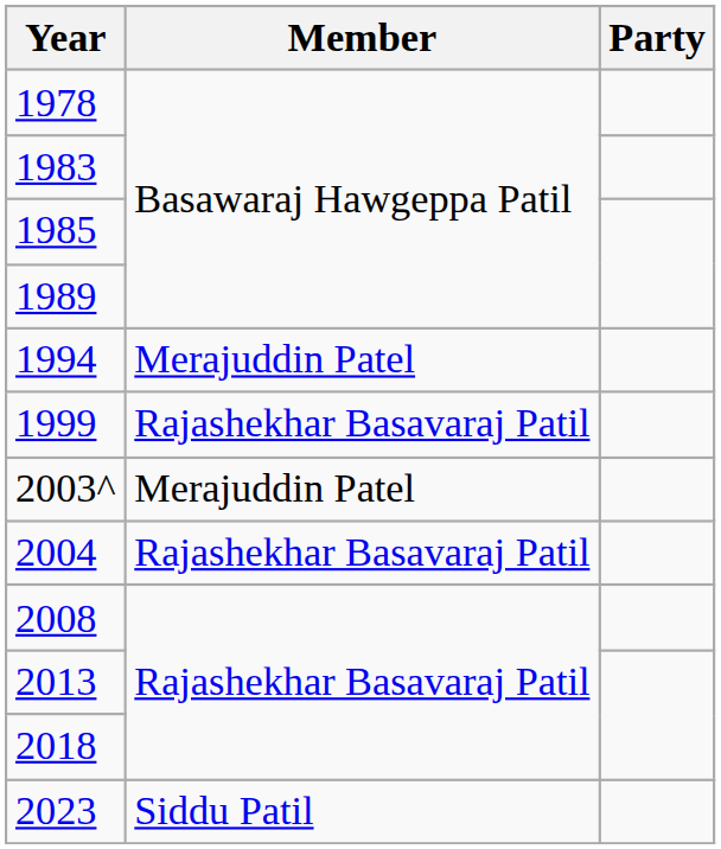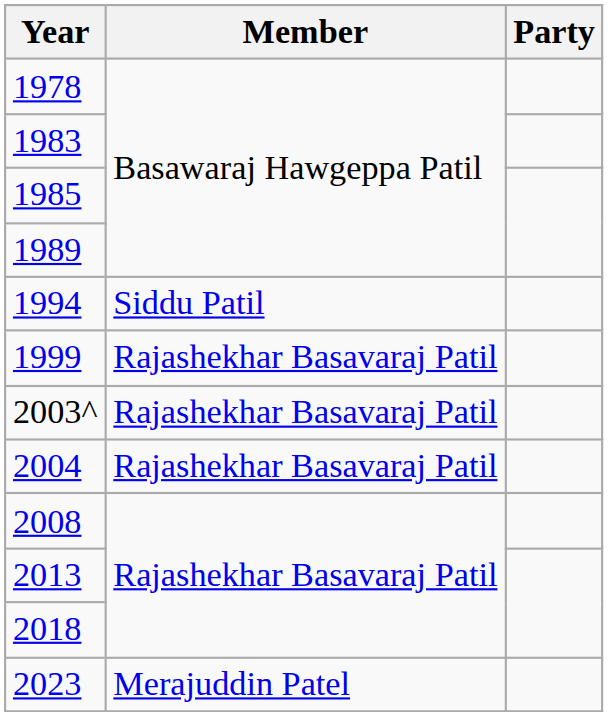1994 | Member: Merajuddin Patel -> Siddu Patil
2003^ | Member: Merajuddin Patel -> Rajashekhar Basavaraj Patil
2023 | Member: Siddu Patil -> Merajuddin Patel
